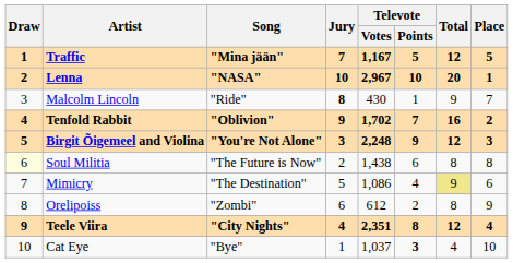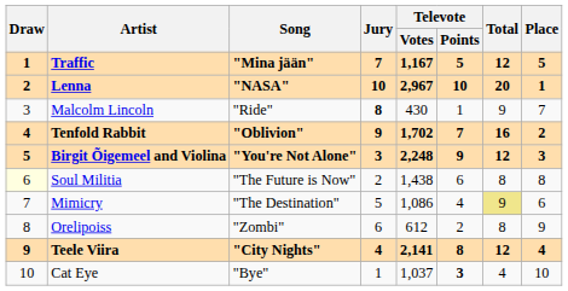Teele Viira | Televote / Votes: 2,351 -> 2,141
